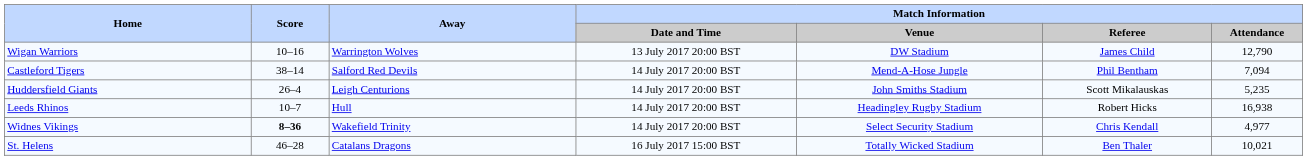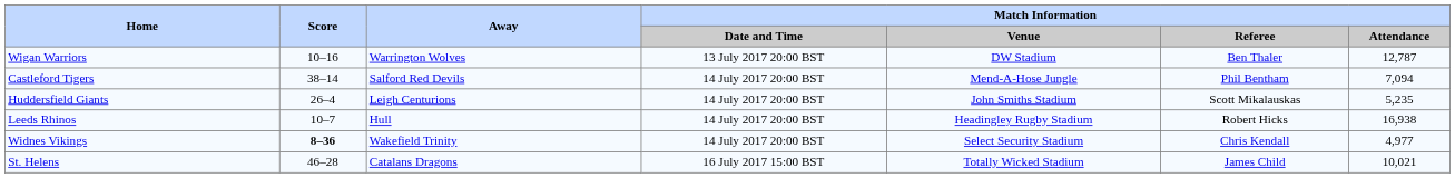Wigan Warriors | Match Information / Referee: James Child -> Ben Thaler
Wigan Warriors | Match Information / Attendance: 12,790 -> 12,787
St. Helens | Match Information / Referee: Ben Thaler -> James Child
